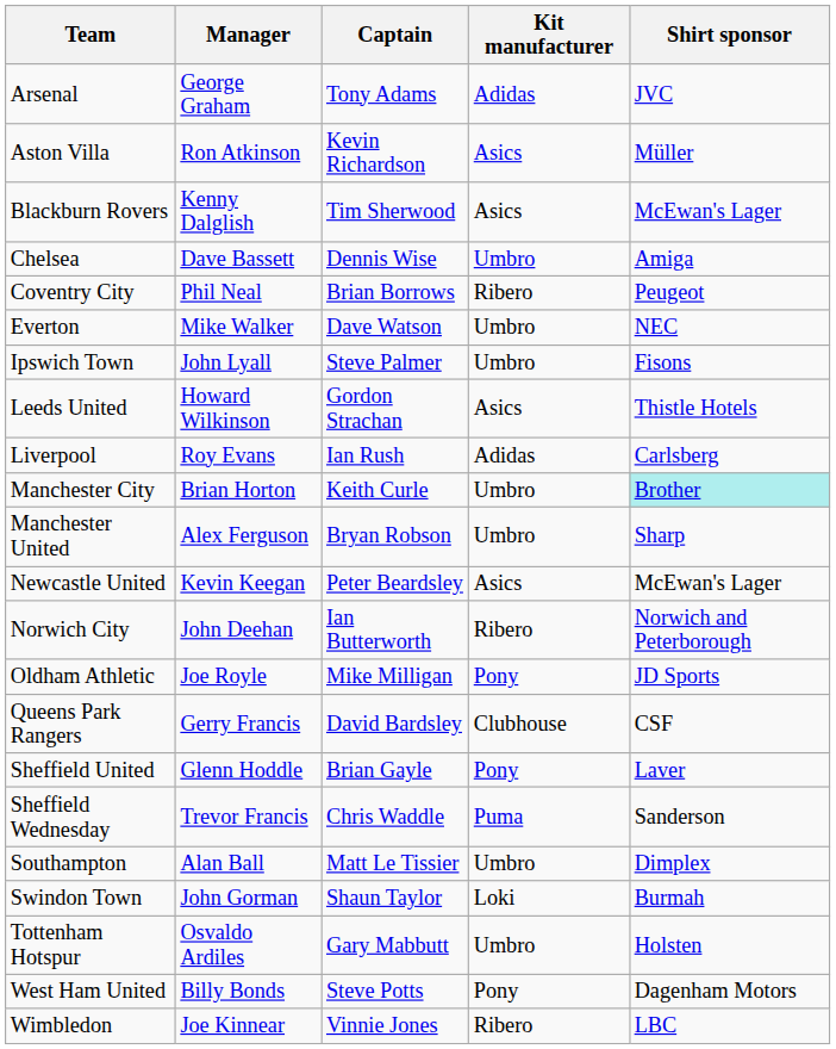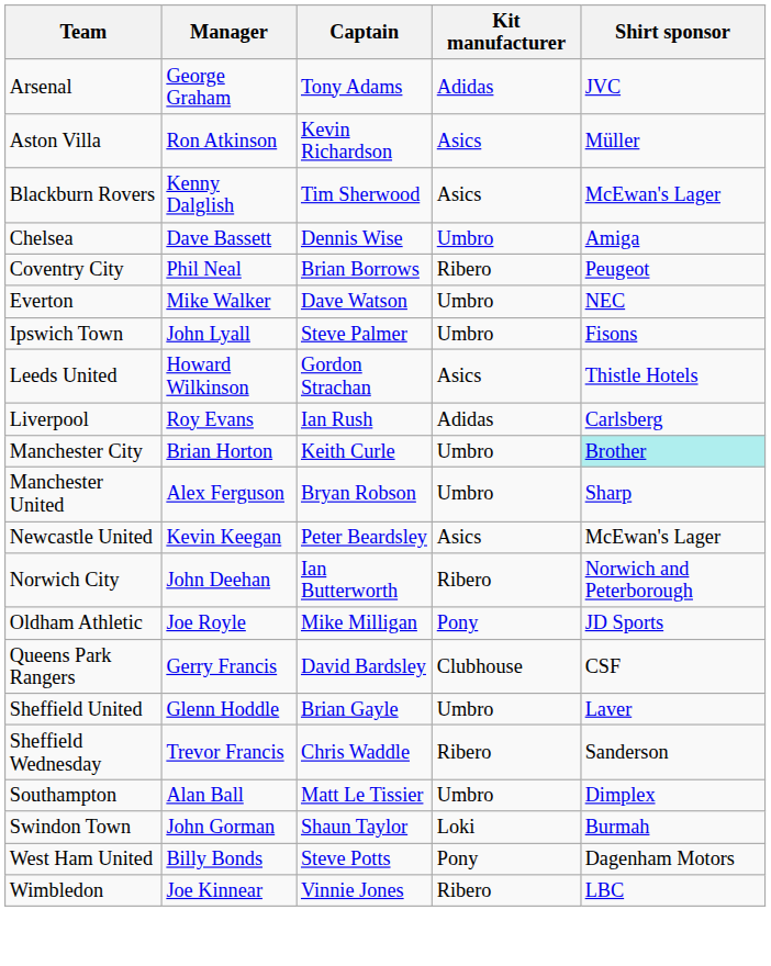Sheffield United | Kit manufacturer: Pony -> Umbro
Sheffield Wednesday | Kit manufacturer: Puma -> Ribero
- row: Tottenham Hotspur | Osvaldo Ardiles | Gary Mabbutt | Umbro | Holsten
